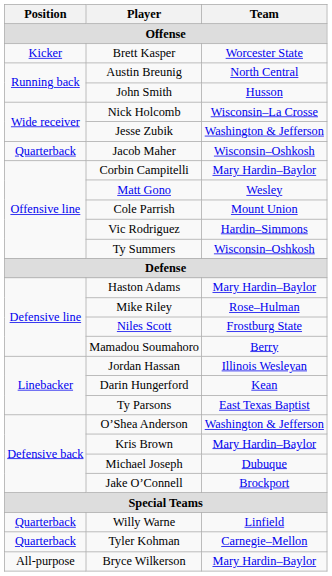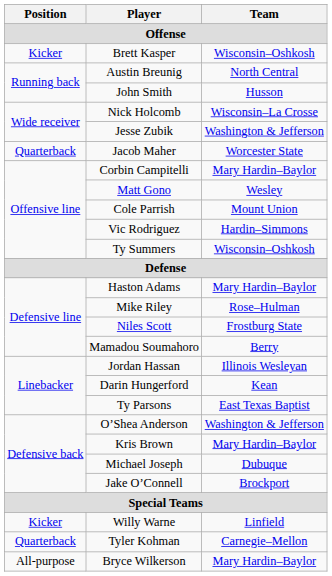Brett Kasper | Team: Worcester State -> Wisconsin–Oshkosh
Jacob Maher | Team: Wisconsin–Oshkosh -> Worcester State
Willy Warne | Position: Quarterback -> Kicker
